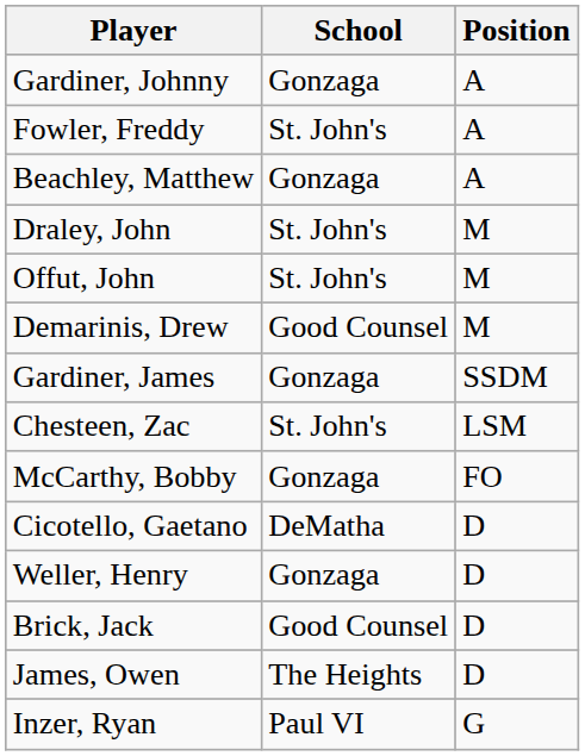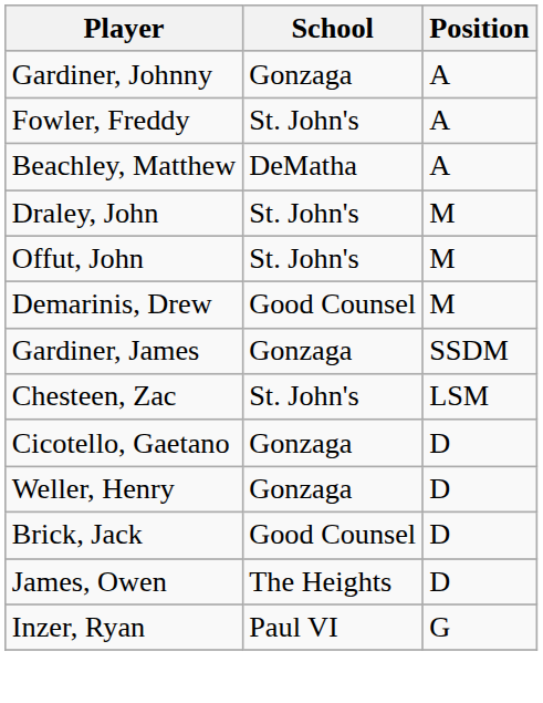Beachley, Matthew | School: Gonzaga -> DeMatha
- row: McCarthy, Bobby | Gonzaga | FO
Cicotello, Gaetano | School: DeMatha -> Gonzaga
